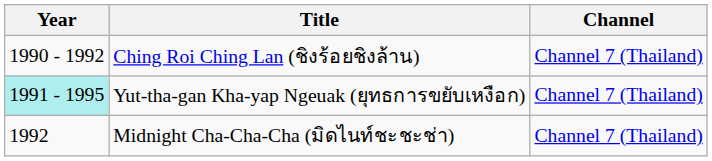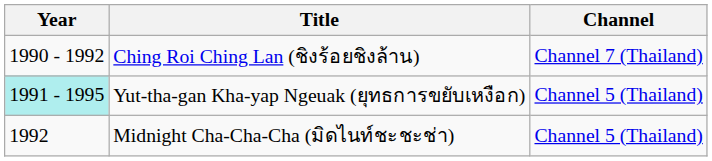Yut-tha-gan Kha-yap Ngeuak (ยุทธการขยับเหงือก) | Channel: Channel 7 (Thailand) -> Channel 5 (Thailand)
Midnight Cha-Cha-Cha (มิดไนท์ชะชะช่า) | Channel: Channel 7 (Thailand) -> Channel 5 (Thailand)
